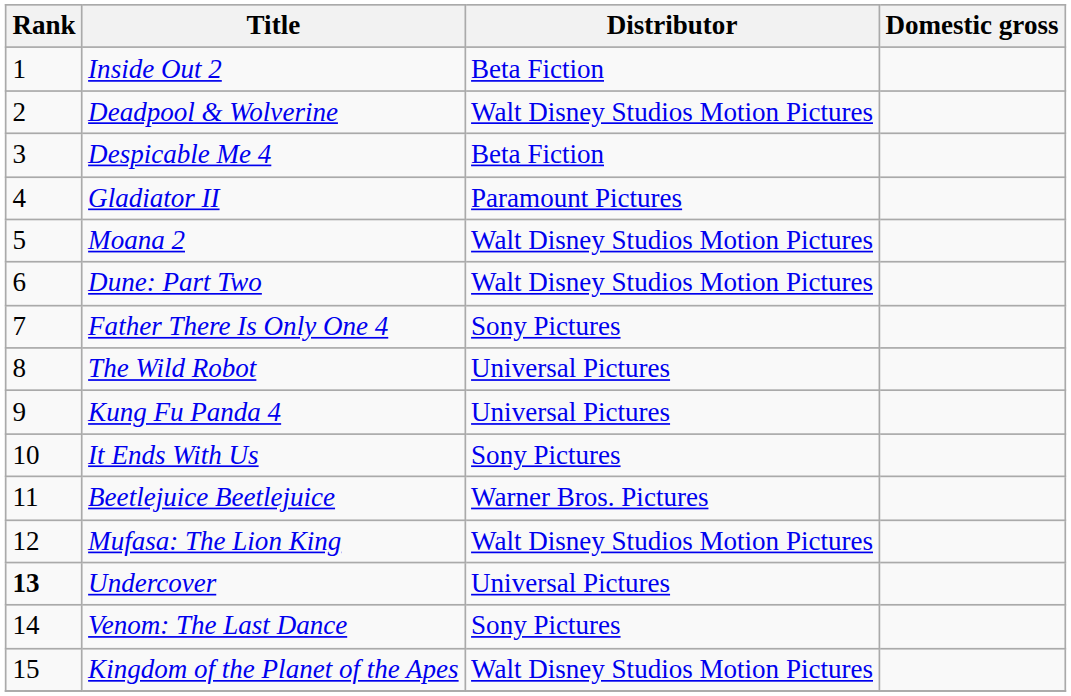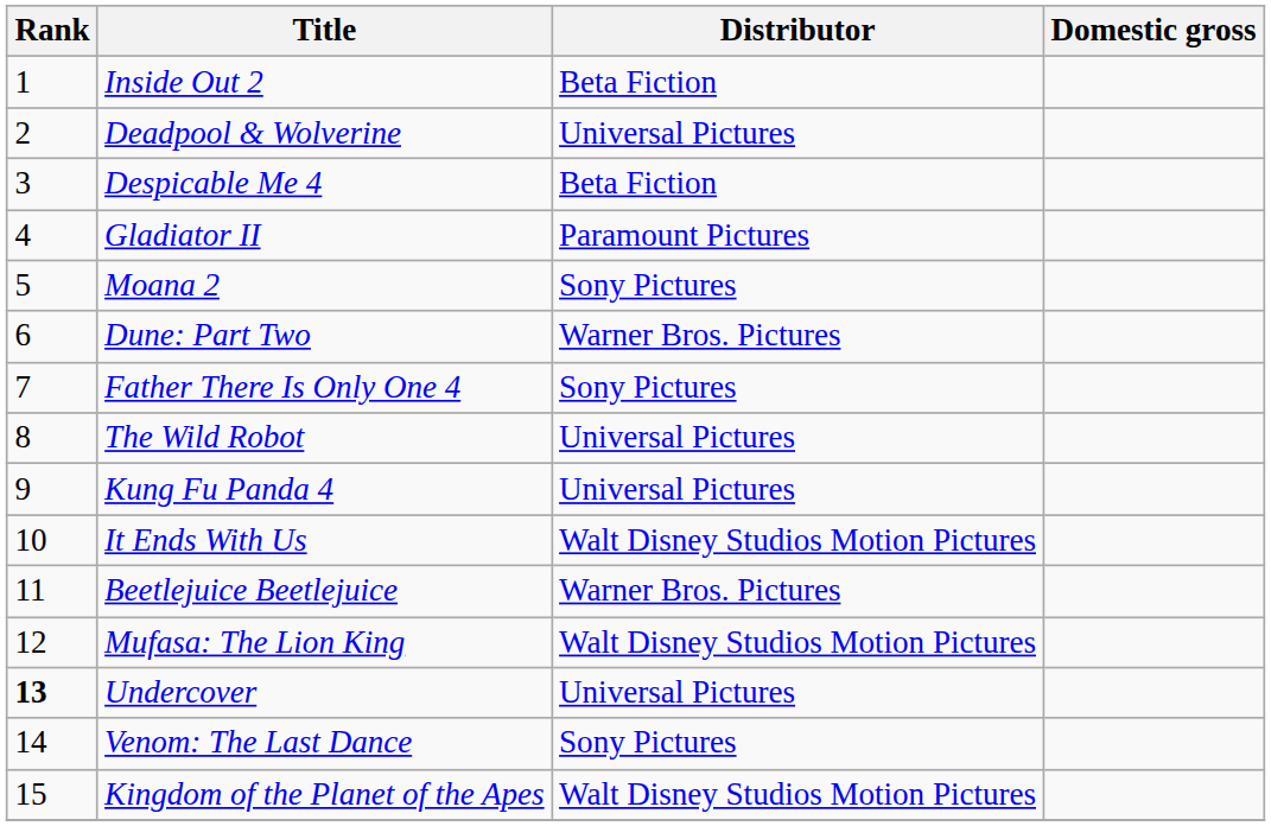Deadpool & Wolverine | Distributor: Walt Disney Studios Motion Pictures -> Universal Pictures
Moana 2 | Distributor: Walt Disney Studios Motion Pictures -> Sony Pictures
Dune: Part Two | Distributor: Walt Disney Studios Motion Pictures -> Warner Bros. Pictures
It Ends With Us | Distributor: Sony Pictures -> Walt Disney Studios Motion Pictures
